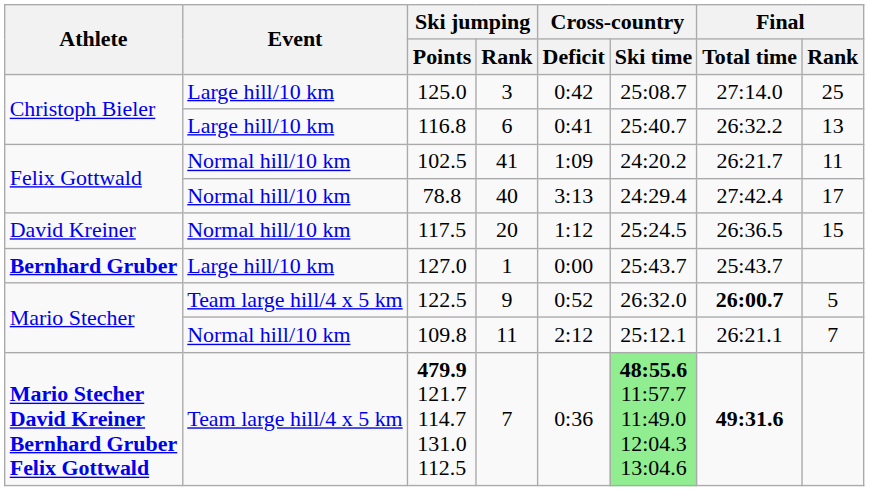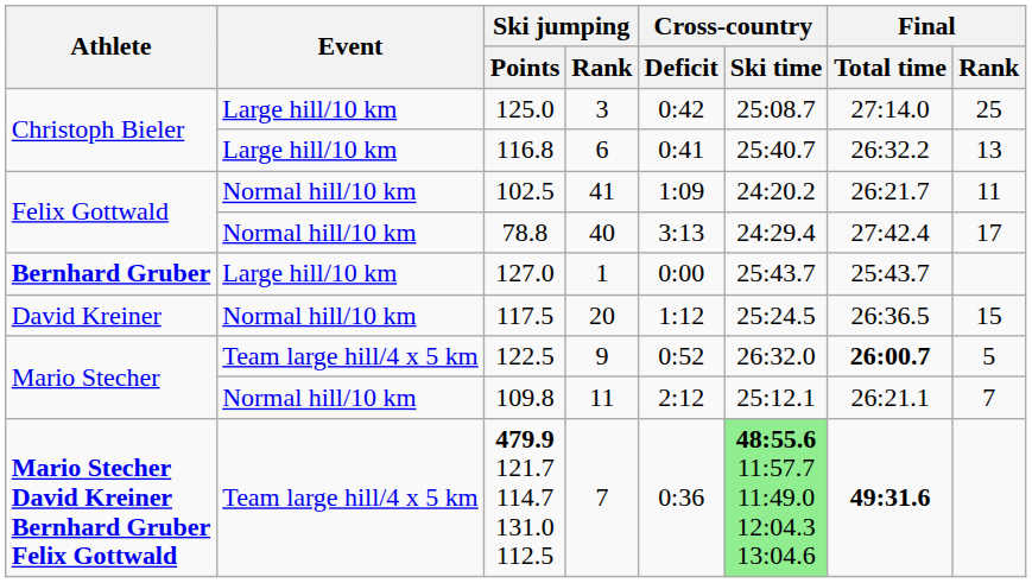rows swapped: 127.0 <-> 117.5
